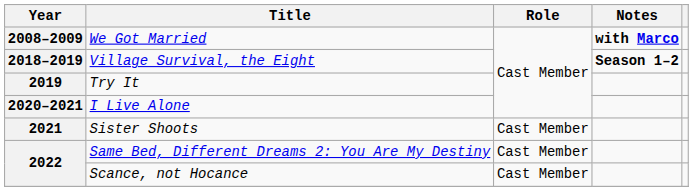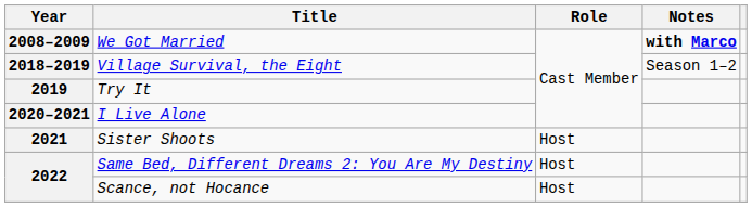Village Survival, the Eight | Notes: bold -> normal
Sister Shoots | Role: Cast Member -> Host
Same Bed, Different Dreams 2: You Are My Destiny | Role: Cast Member -> Host
Scance, not Hocance | Role: Cast Member -> Host
